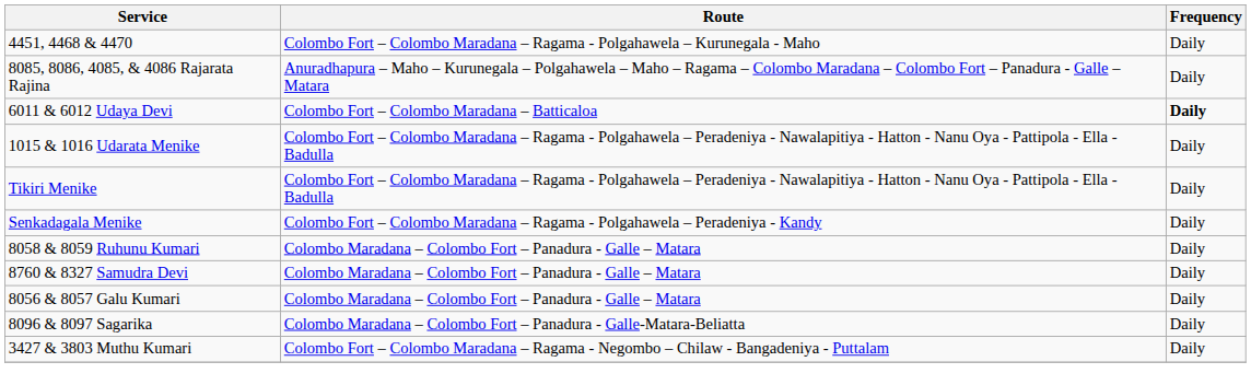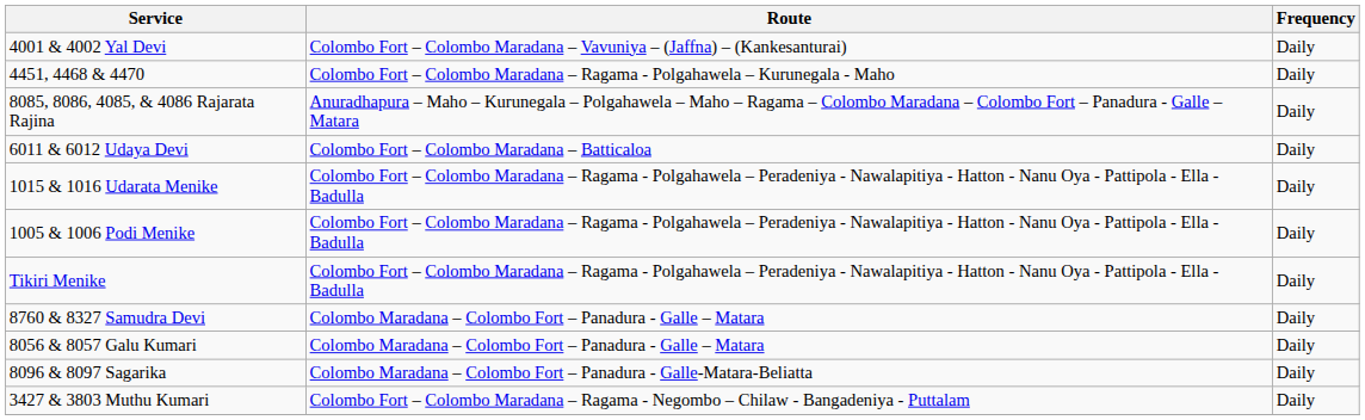+ row: 4001 & 4002 Yal Devi | Colombo Fort – Colombo Maradana – Vavuniya – (Jaffna) – (Kankesanturai) | Daily
6011 & 6012 Udaya Devi | Frequency: bold -> normal
+ row: 1005 & 1006 Podi Menike | Colombo Fort – Colombo Maradana – Ragama - Polgahawela – Peradeniya - Nawalapitiya - Hatton - Nanu Oya - Pattipola - Ella - Badulla | Daily
- row: Senkadagala Menike | Colombo Fort – Colombo Maradana – Ragama - Polgahawela – Peradeniya - Kandy | Daily
- row: 8058 & 8059 Ruhunu Kumari | Colombo Maradana – Colombo Fort – Panadura - Galle – Matara | Daily
